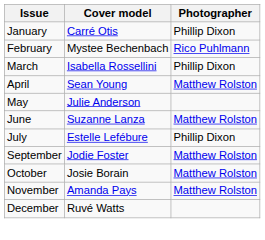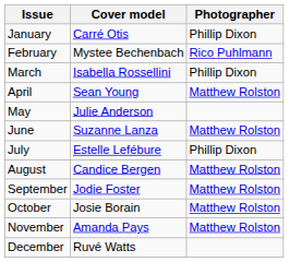+ row: August | Candice Bergen | Matthew Rolston
